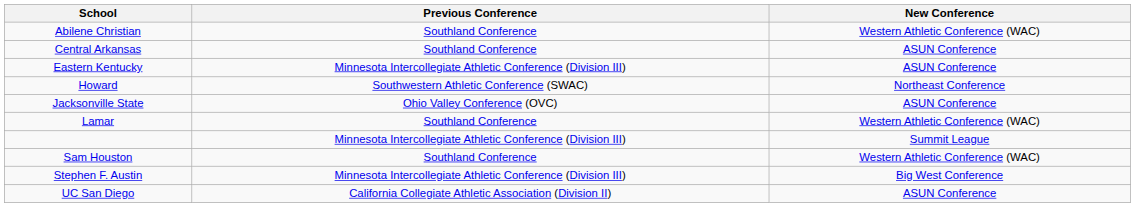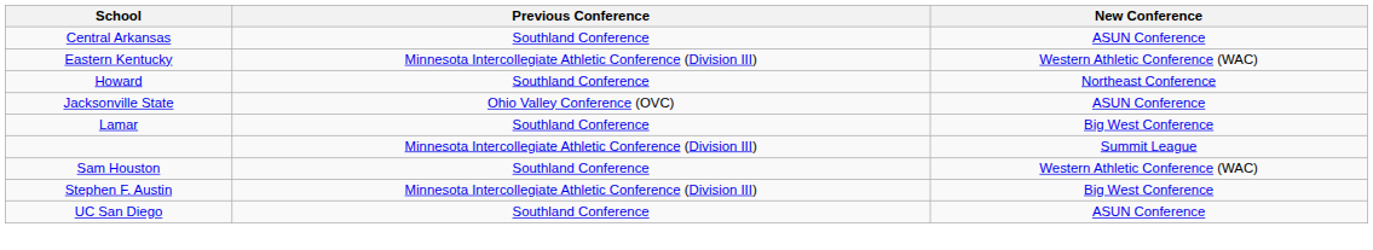- row: Abilene Christian | Southland Conference | Western Athletic Conference (WAC)
Eastern Kentucky | New Conference: ASUN Conference -> Western Athletic Conference (WAC)
Howard | Previous Conference: Southwestern Athletic Conference (SWAC) -> Southland Conference
Lamar | New Conference: Western Athletic Conference (WAC) -> Big West Conference
UC San Diego | Previous Conference: California Collegiate Athletic Association (Division II) -> Southland Conference
